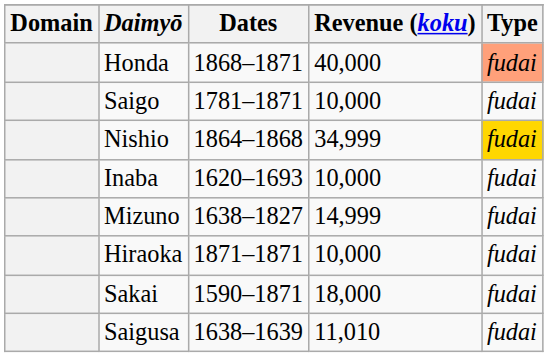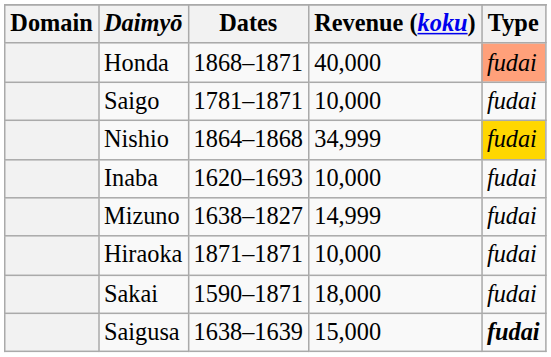Saigusa | Revenue (koku): 11,010 -> 15,000
Saigusa | Type: normal -> bold
